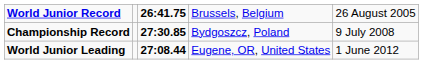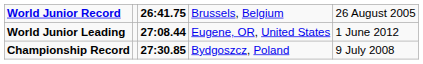rows swapped: Championship Record <-> World Junior Leading
